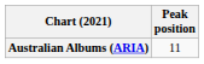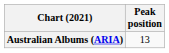Australian Albums (ARIA) | Peak position: 11 -> 13
